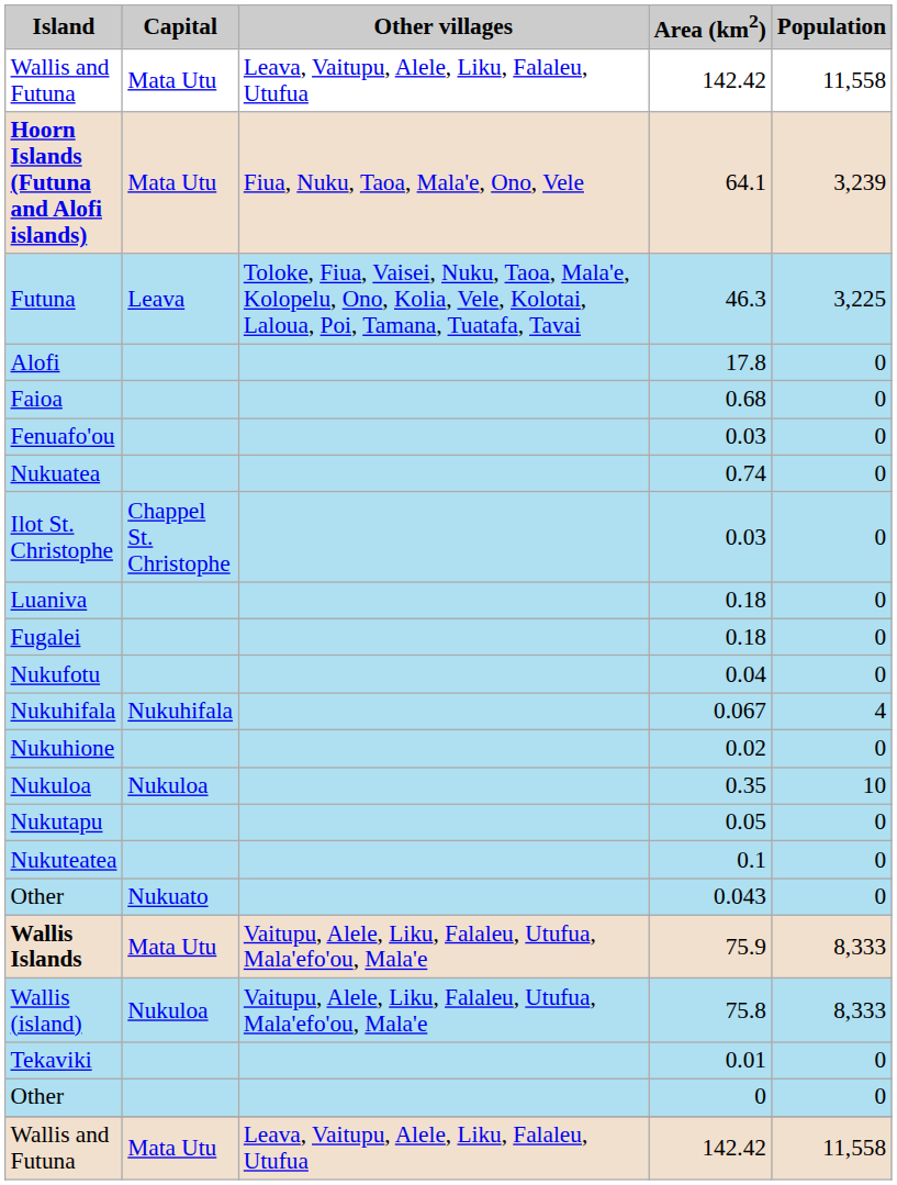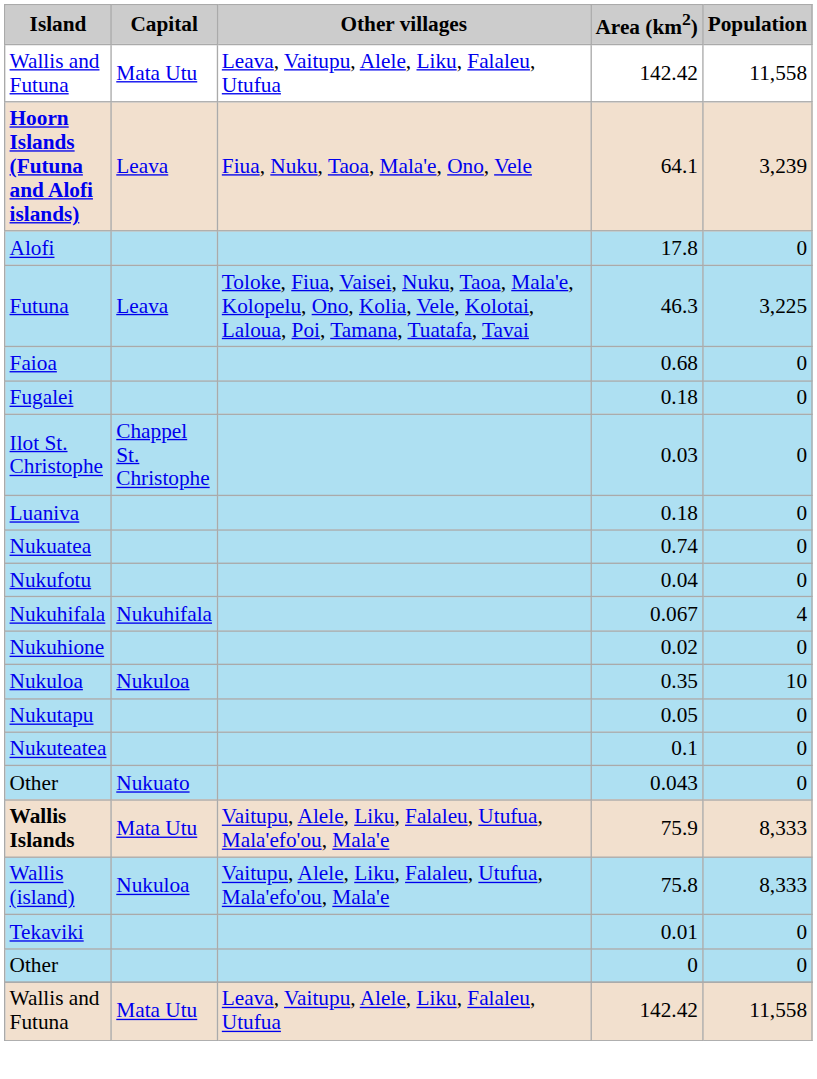Hoorn Islands (Futuna and Alofi islands) | Capital: Mata Utu -> Leava
rows swapped: Alofi <-> Futuna
- row: Fenuafo'ou | 0.03 | 0
rows swapped: Fugalei <-> Nukuatea
